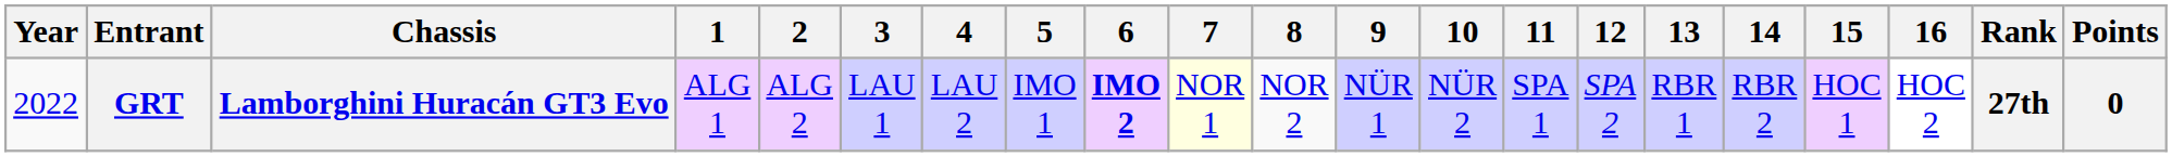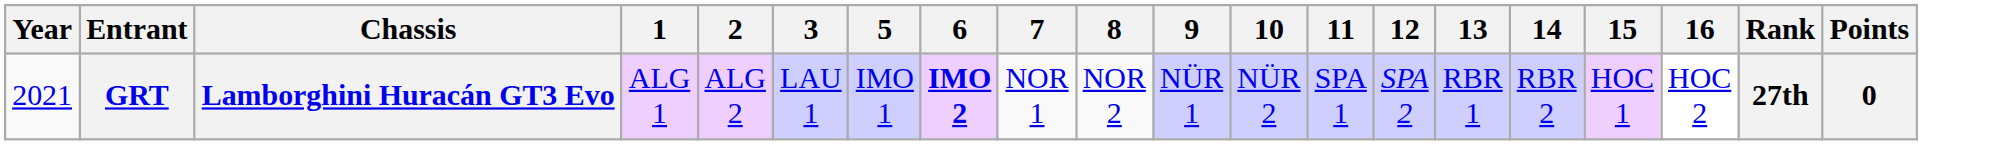- column: 4 | LAU 2
GRT | Year: 2022 -> 2021
GRT | 7: lightyellow background -> no background
